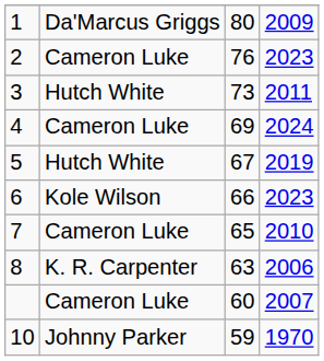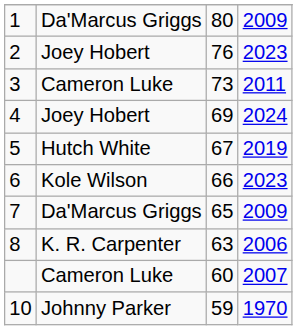2 | column 2: Cameron Luke -> Joey Hobert
3 | column 2: Hutch White -> Cameron Luke
4 | column 2: Cameron Luke -> Joey Hobert
7 | column 2: Cameron Luke -> Da'Marcus Griggs
7 | column 4: 2010 -> 2009
